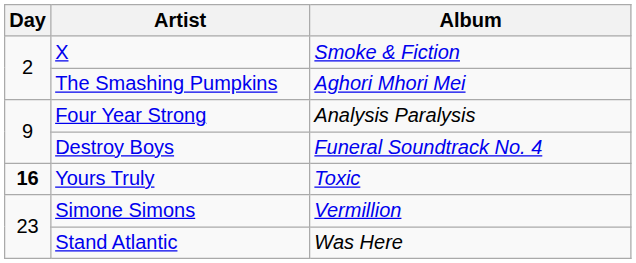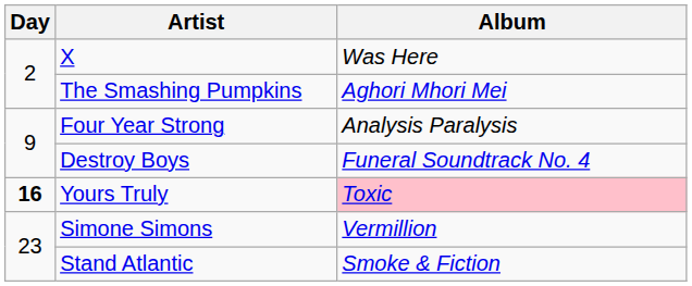X | Album: Smoke & Fiction -> Was Here
Yours Truly | Album: no background -> pink background
Stand Atlantic | Album: Was Here -> Smoke & Fiction
